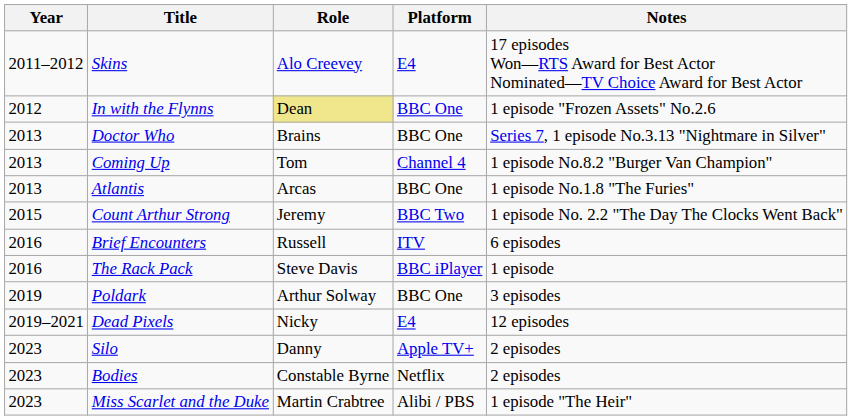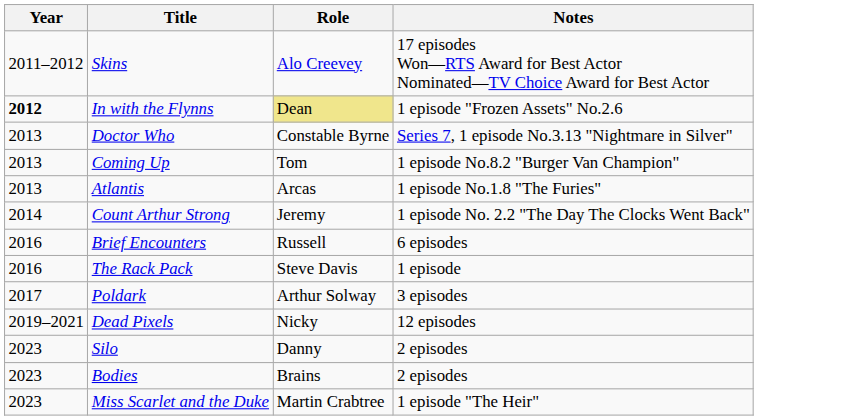- column: Platform | E4 | BBC One | BBC One | Channel 4 | BBC One | BBC Two | ITV | BBC iPlayer | BBC One | E4 | Apple TV+ | Netflix | Alibi / PBS
In with the Flynns | Year: normal -> bold
Doctor Who | Role: Brains -> Constable Byrne
Count Arthur Strong | Year: 2015 -> 2014
Poldark | Year: 2019 -> 2017
Bodies | Role: Constable Byrne -> Brains
